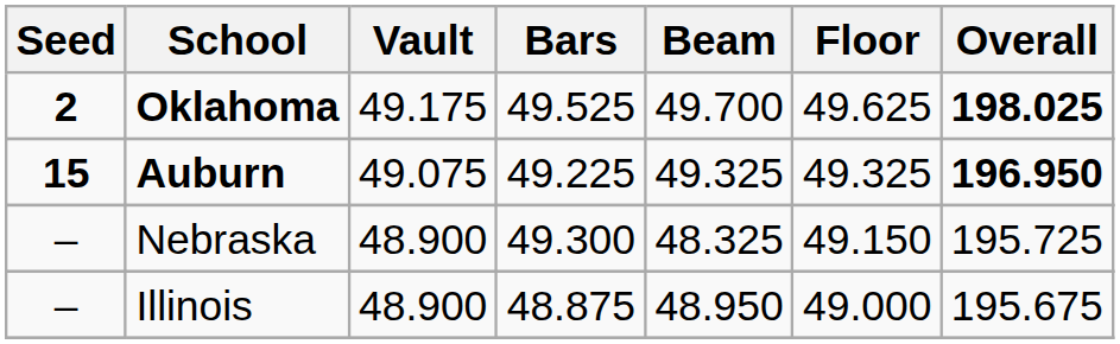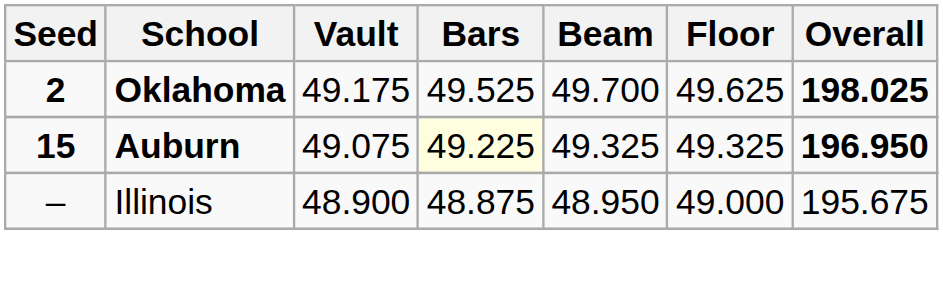Auburn | Bars: no background -> lightyellow background
- row: – | Nebraska | 48.900 | 49.300 | 48.325 | 49.150 | 195.725
